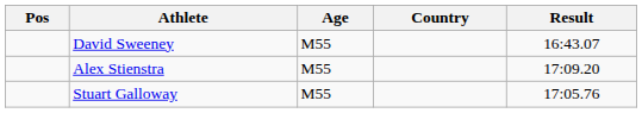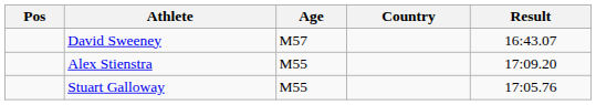David Sweeney | Age: M55 -> M57
